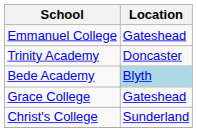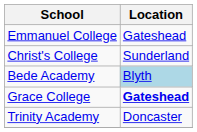rows swapped: Trinity Academy <-> Christ's College
Grace College | Location: normal -> bold
